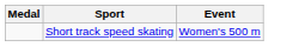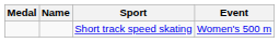+ column: Name
